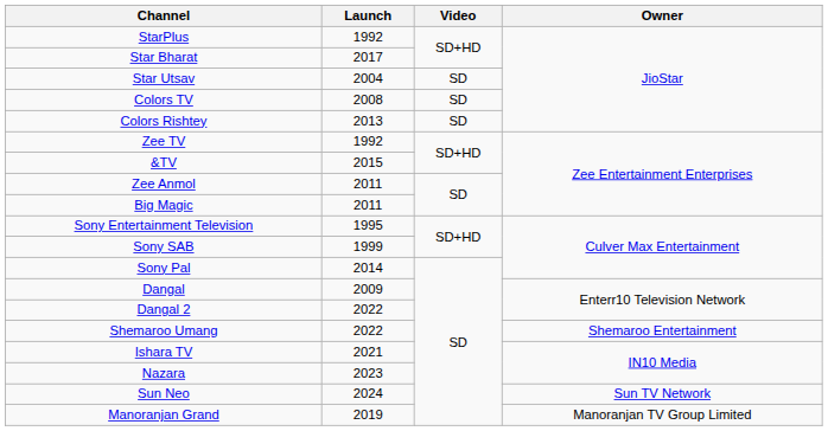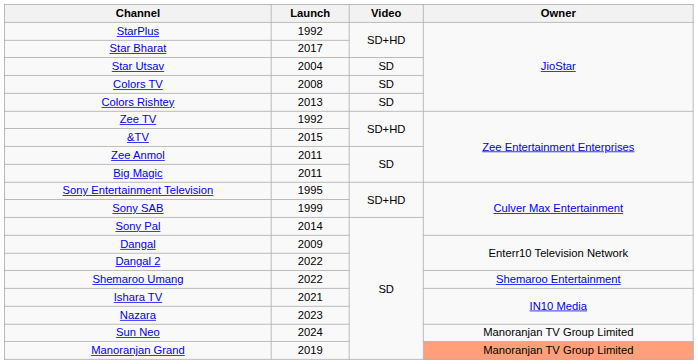Sun Neo | Owner: Sun TV Network -> Manoranjan TV Group Limited
Manoranjan Grand | Owner: no background -> lightsalmon background
